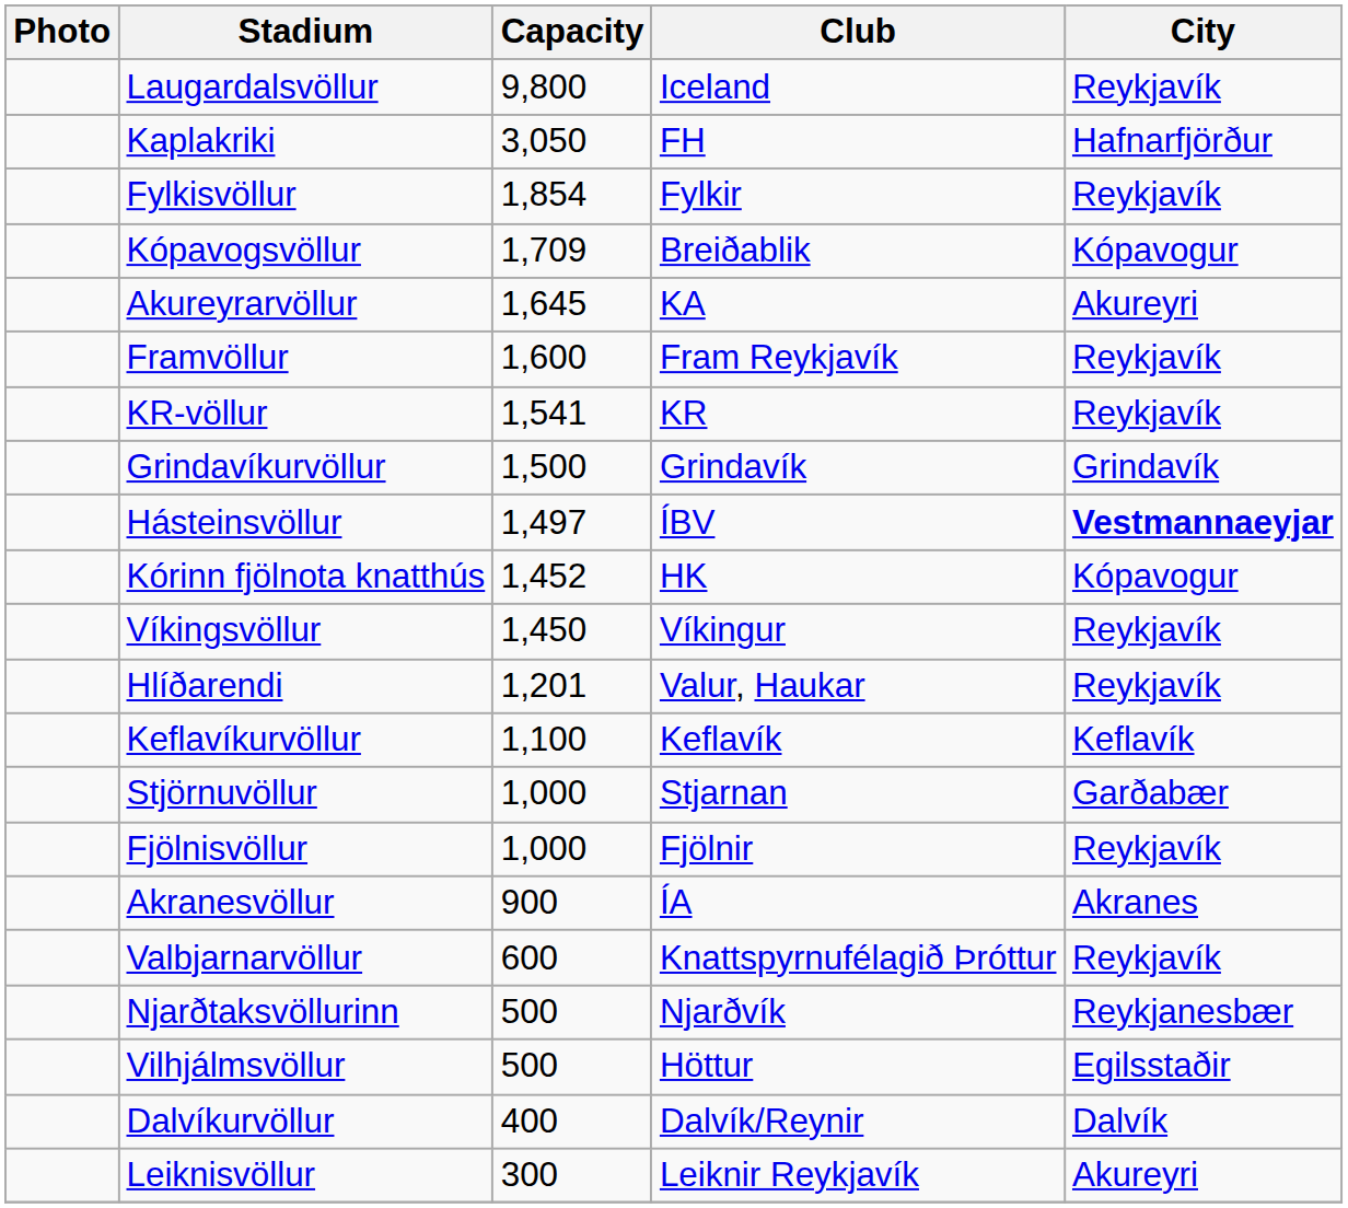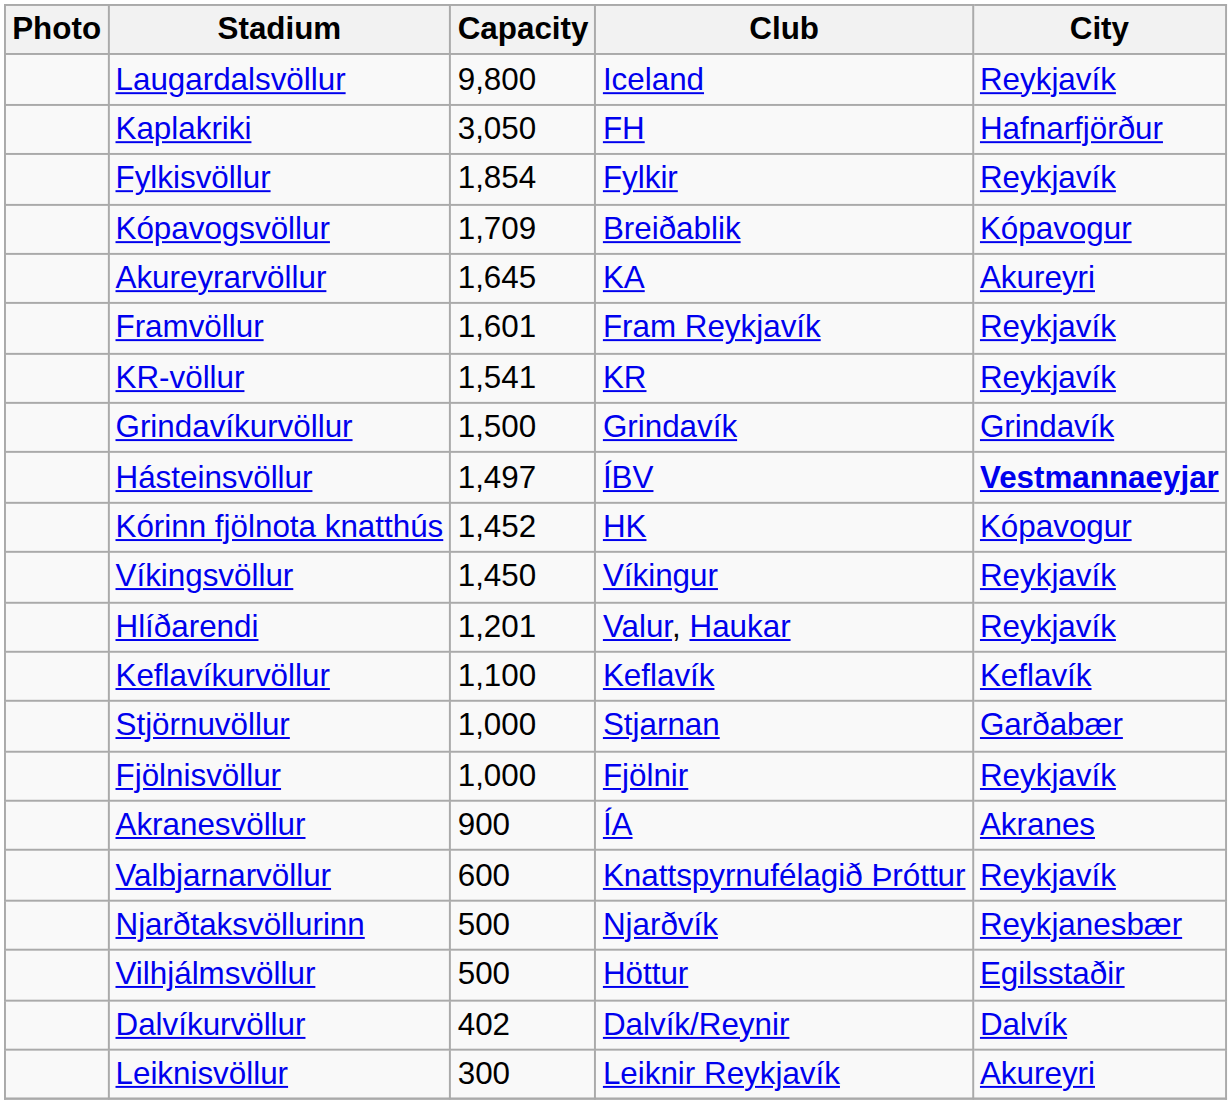Framvöllur | Capacity: 1,600 -> 1,601
Dalvíkurvöllur | Capacity: 400 -> 402
